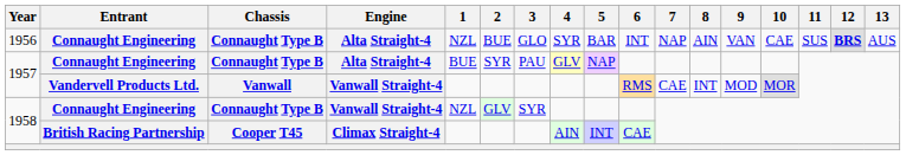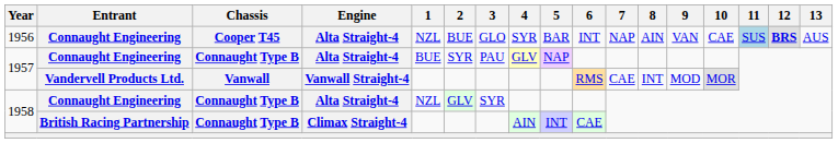1956 | Chassis: Connaught Type B -> Cooper T45
1956 | 11: no background -> lightblue background
1958 / Connaught Engineering | Engine: Vanwall Straight-4 -> Alta Straight-4
1958 / British Racing Partnership | Chassis: Cooper T45 -> Connaught Type B
